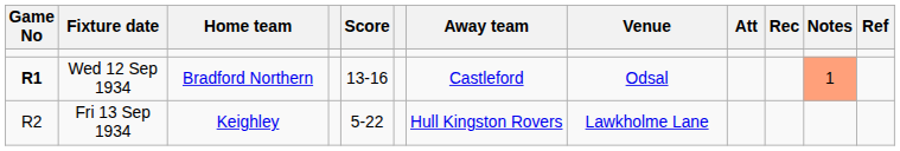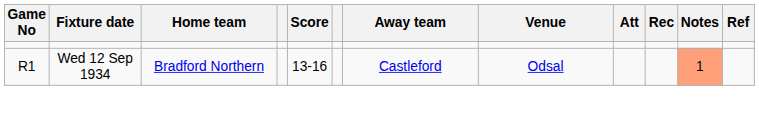Wed 12 Sep 1934 | Game No: bold -> normal
- row: R2 | Fri 13 Sep 1934 | Keighley | 5-22 | Hull Kingston Rovers | Lawkholme Lane
